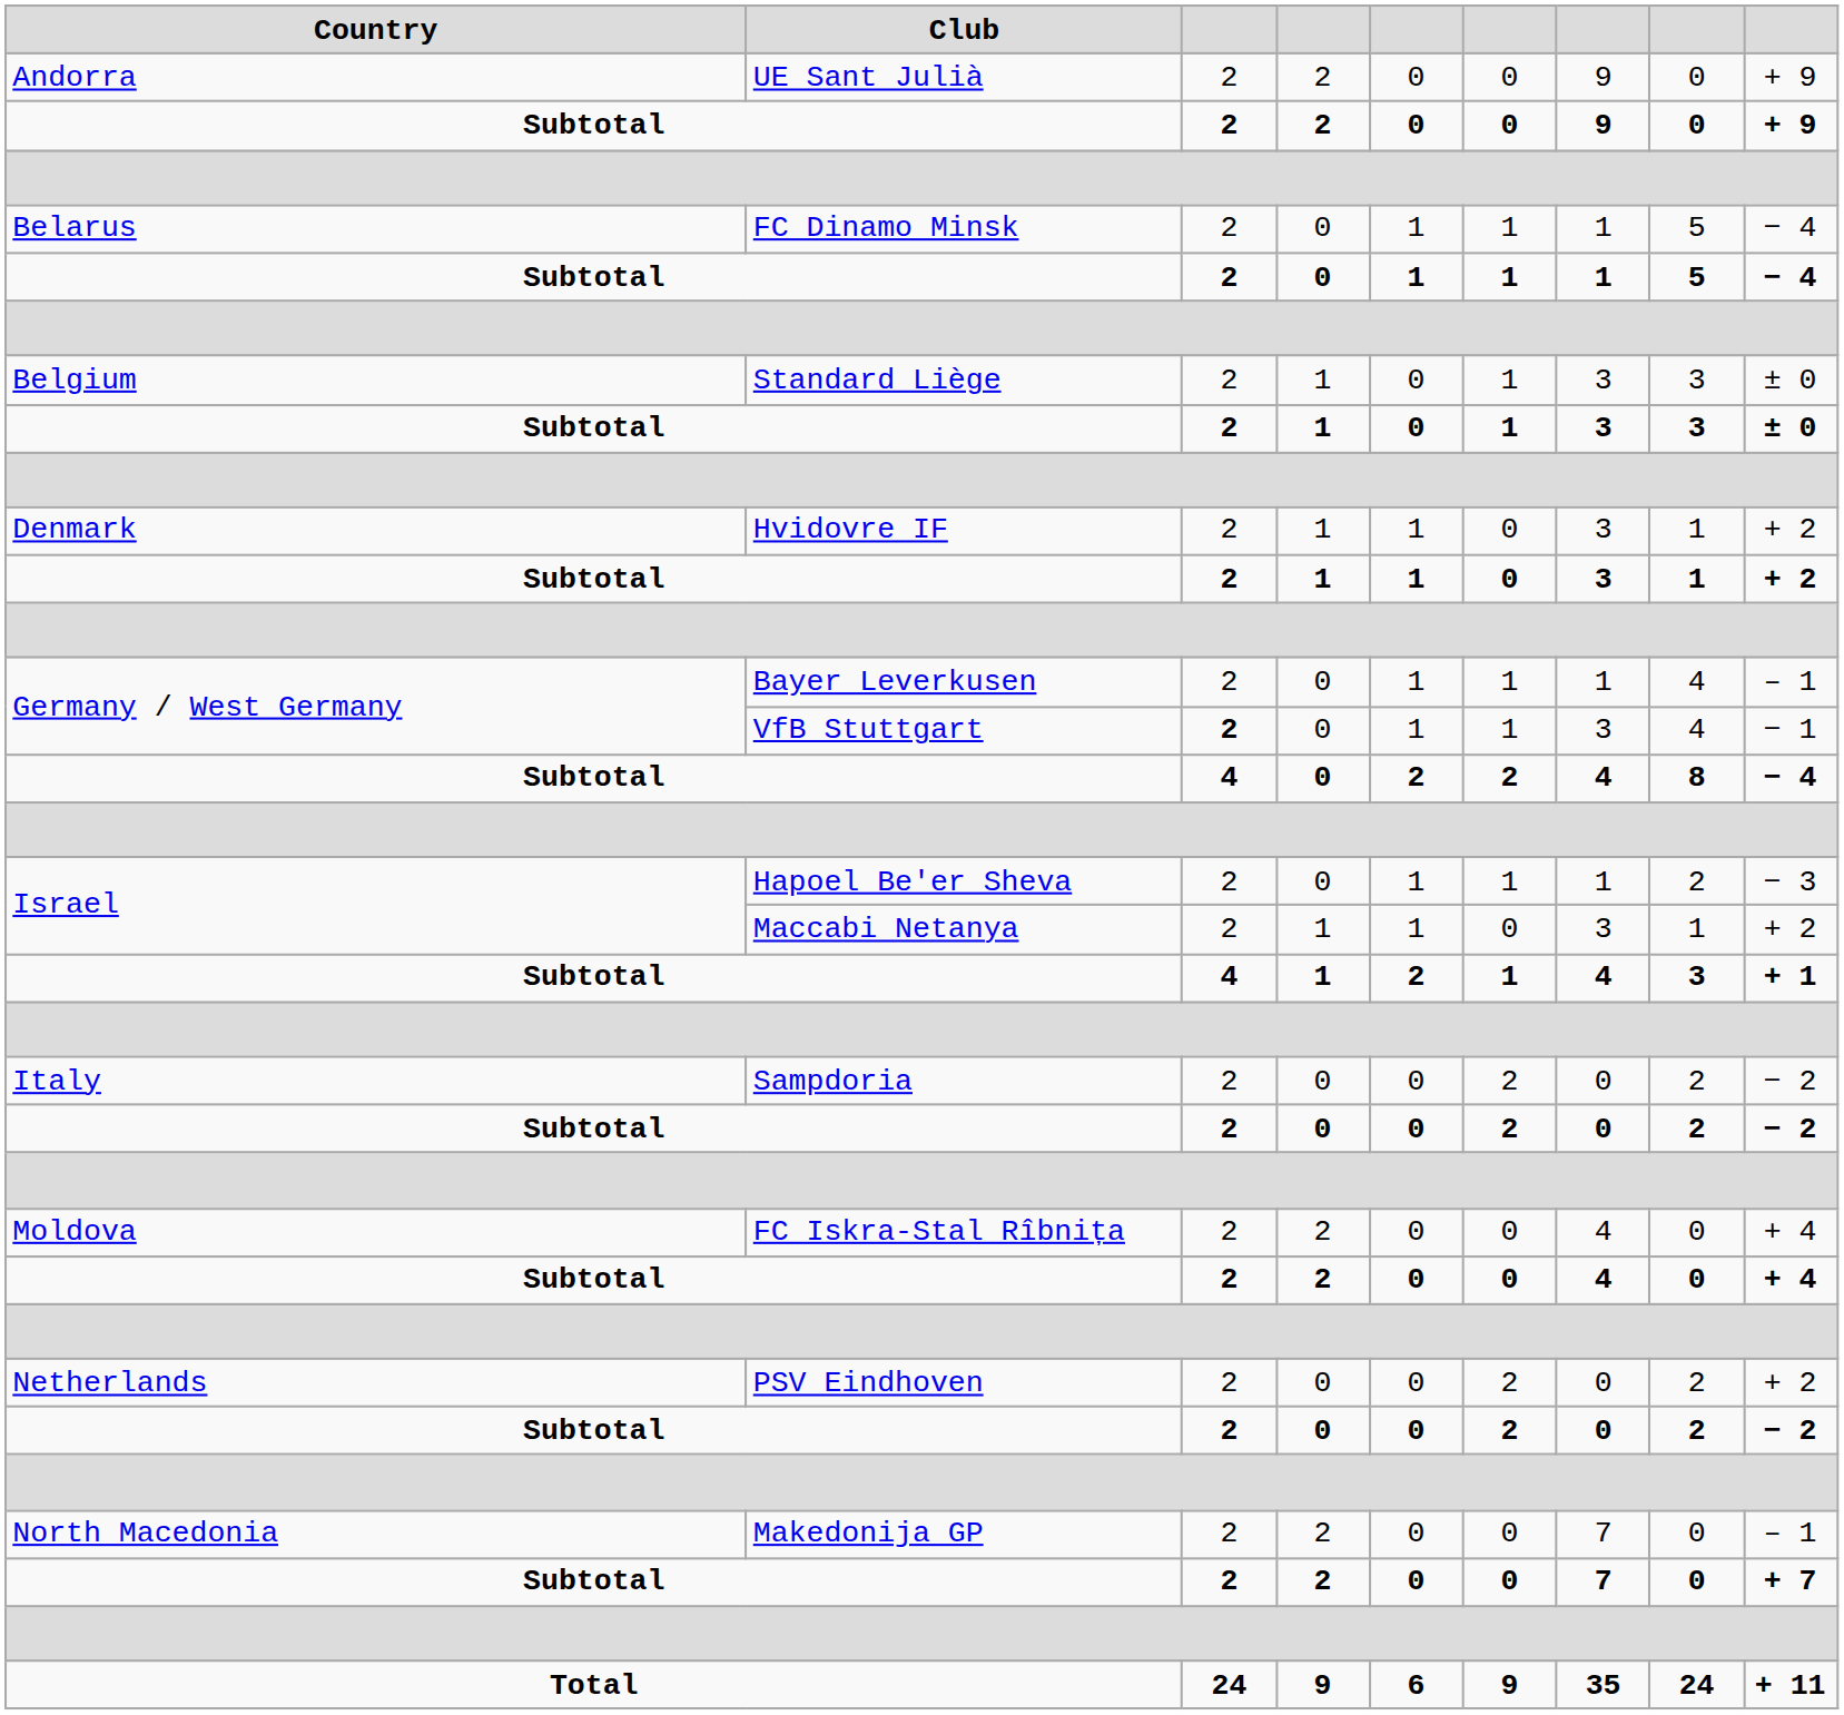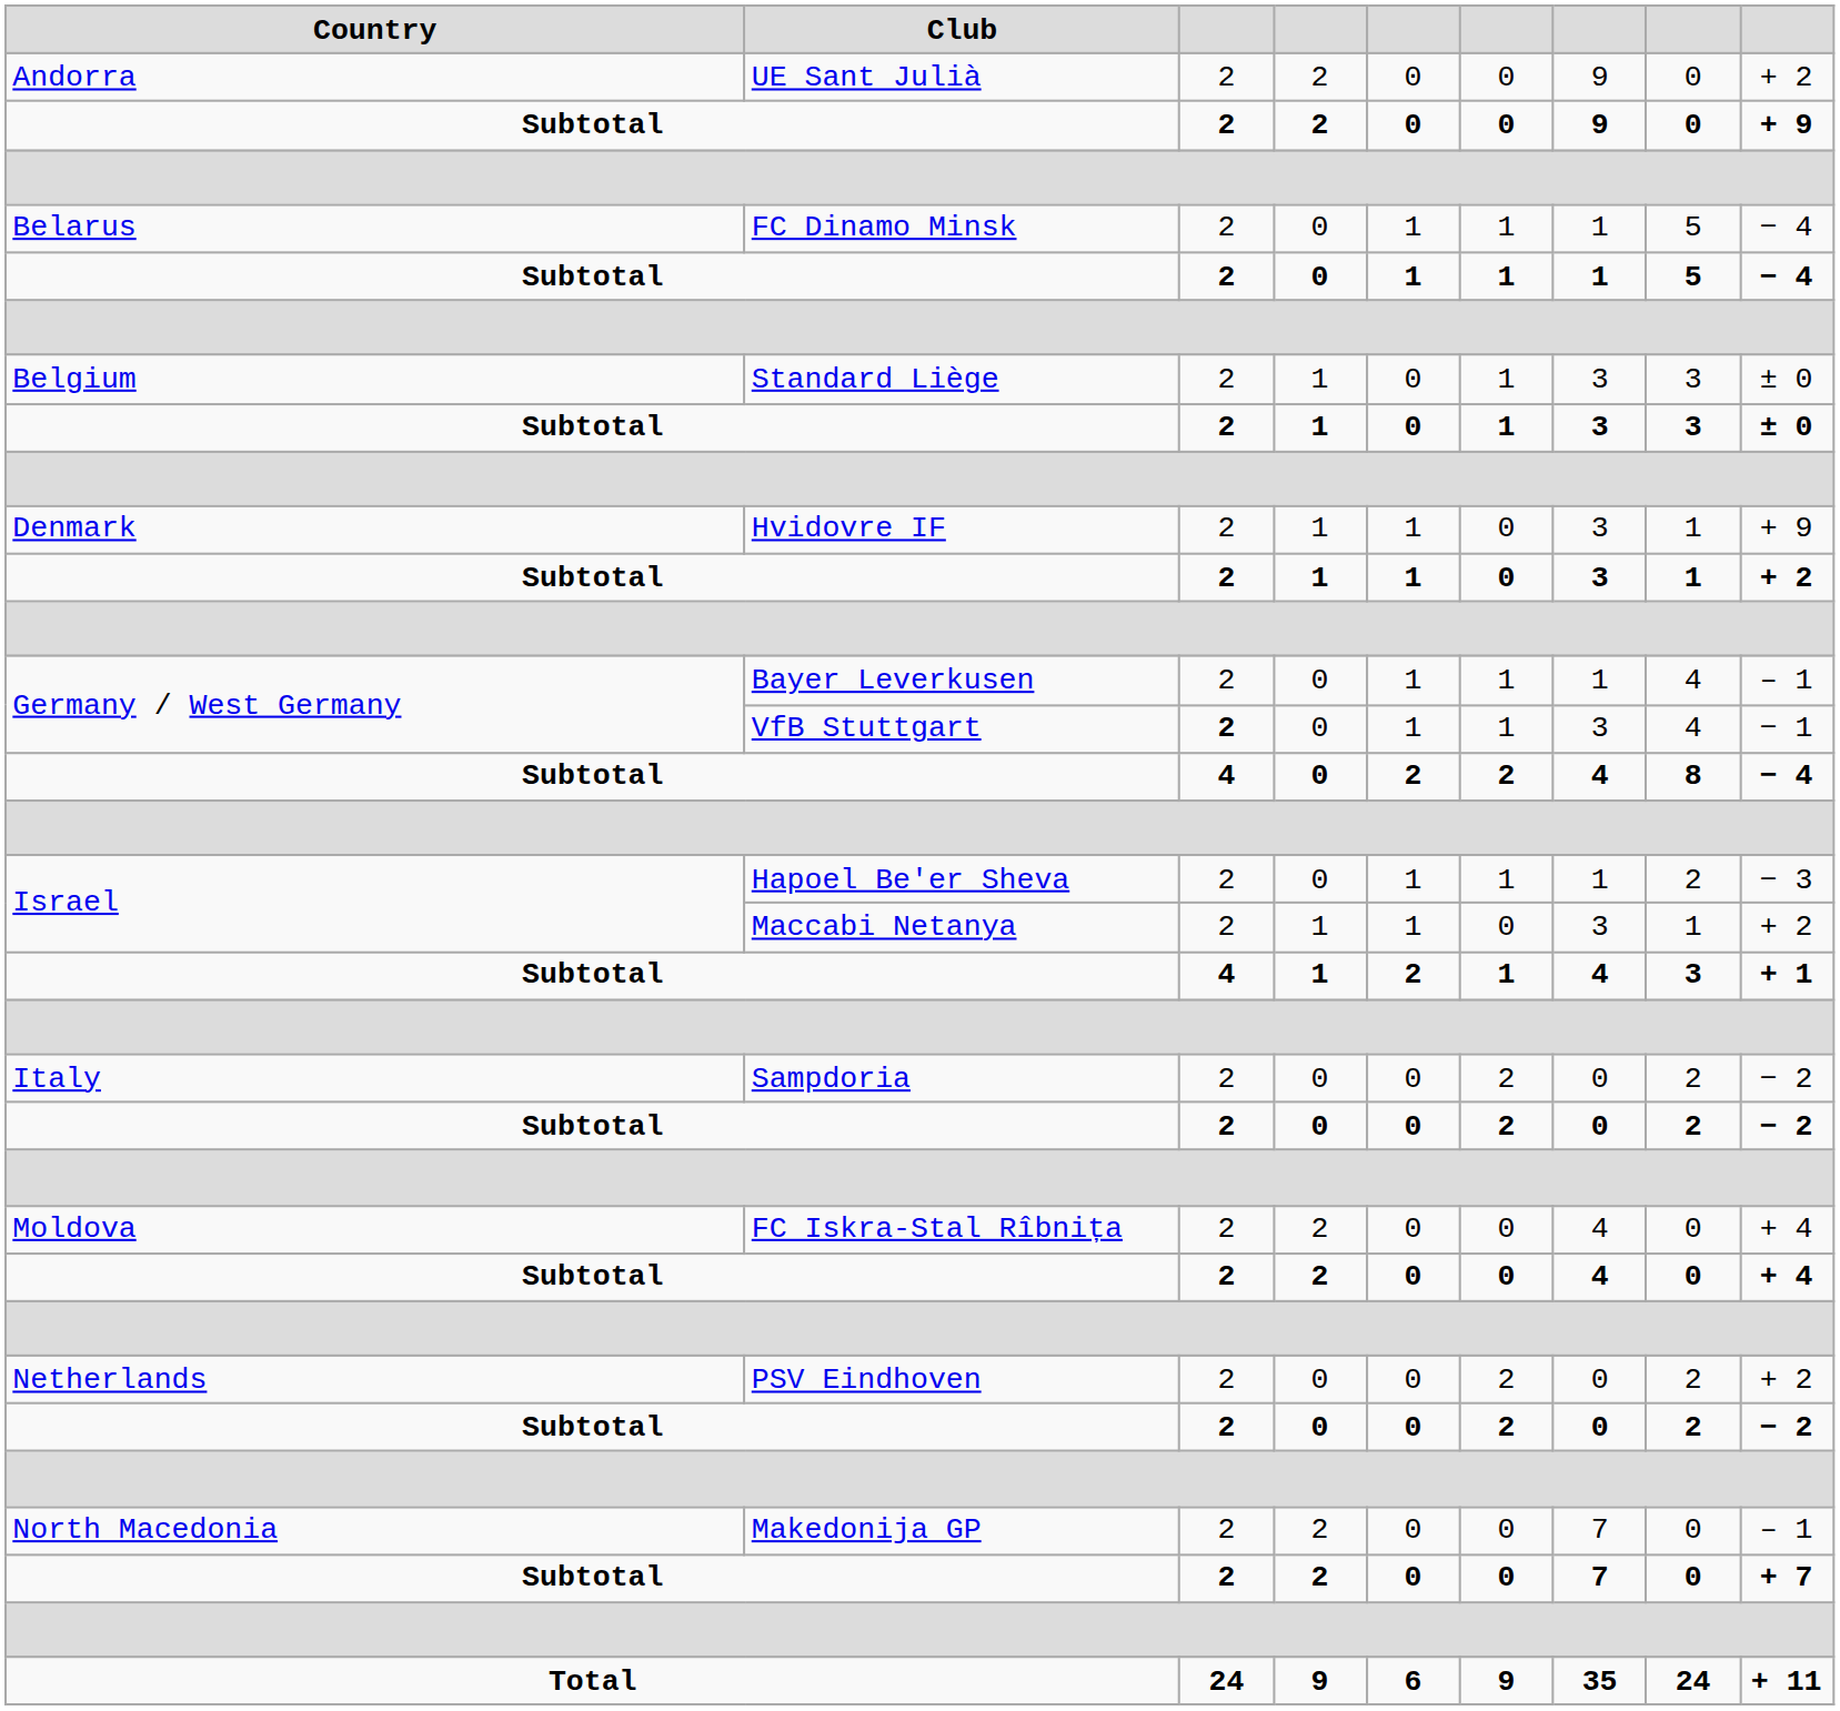UE Sant Julià | column 9: + 9 -> + 2
Hvidovre IF | column 9: + 2 -> + 9
